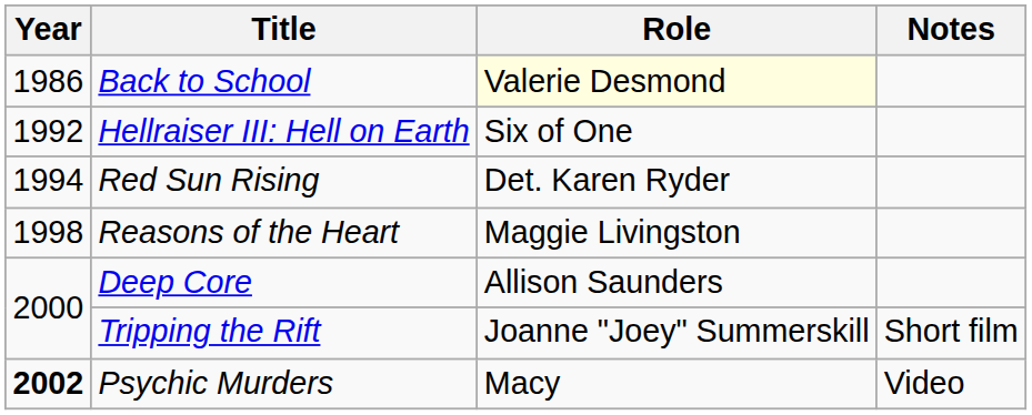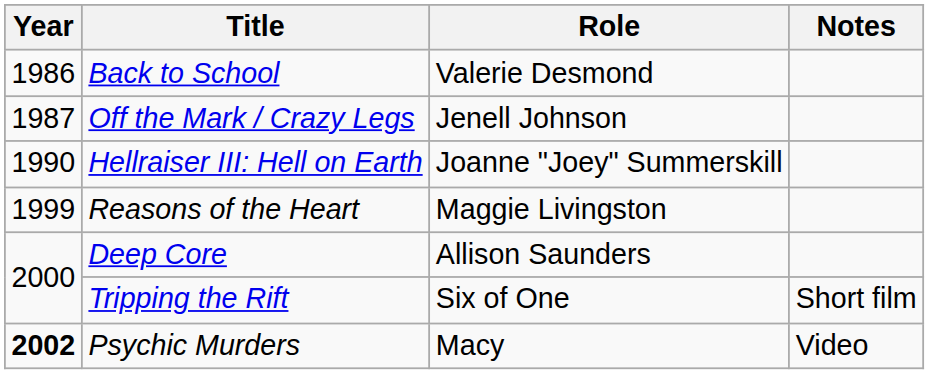Back to School | Role: lightyellow background -> no background
+ row: 1987 | Off the Mark / Crazy Legs | Jenell Johnson
Hellraiser III: Hell on Earth | Year: 1992 -> 1990
Hellraiser III: Hell on Earth | Role: Six of One -> Joanne "Joey" Summerskill
- row: 1994 | Red Sun Rising | Det. Karen Ryder
Reasons of the Heart | Year: 1998 -> 1999
Tripping the Rift | Role: Joanne "Joey" Summerskill -> Six of One
